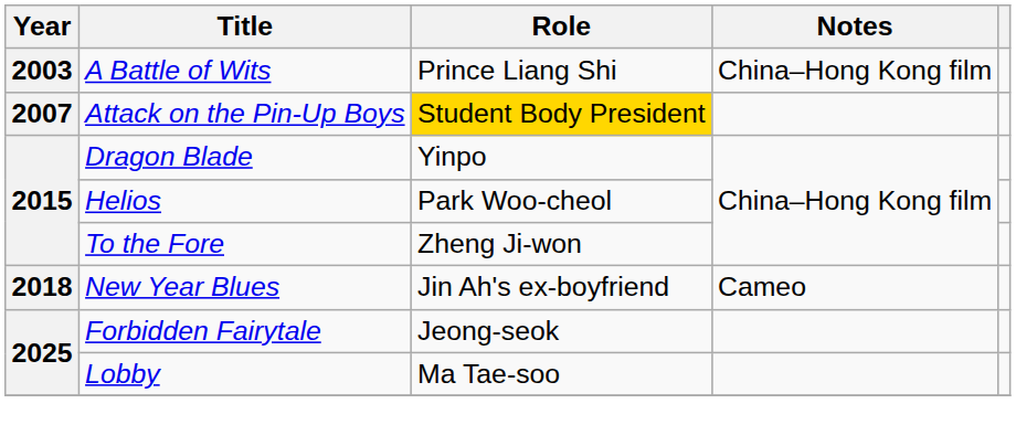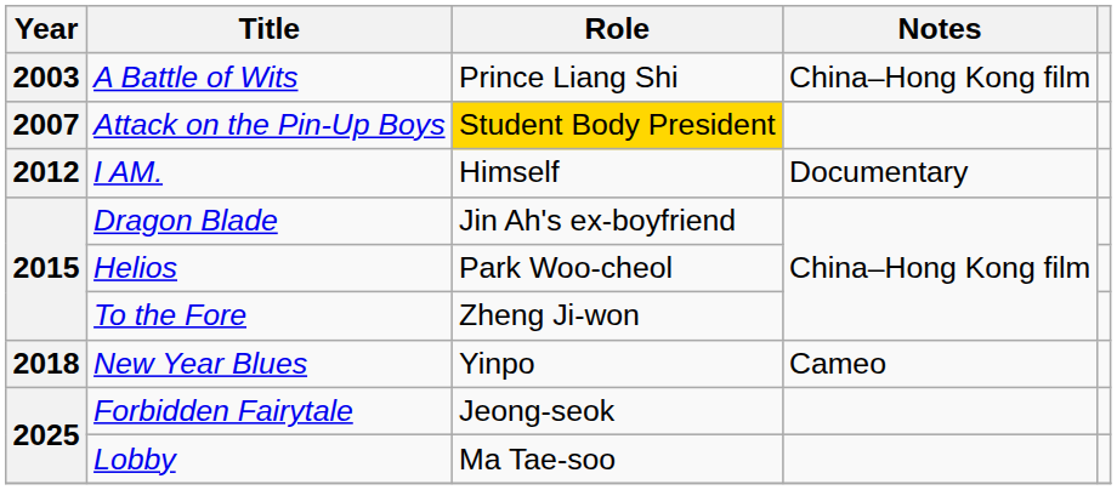+ row: 2012 | I AM. | Himself | Documentary
Dragon Blade | Role: Yinpo -> Jin Ah's ex-boyfriend
New Year Blues | Role: Jin Ah's ex-boyfriend -> Yinpo
